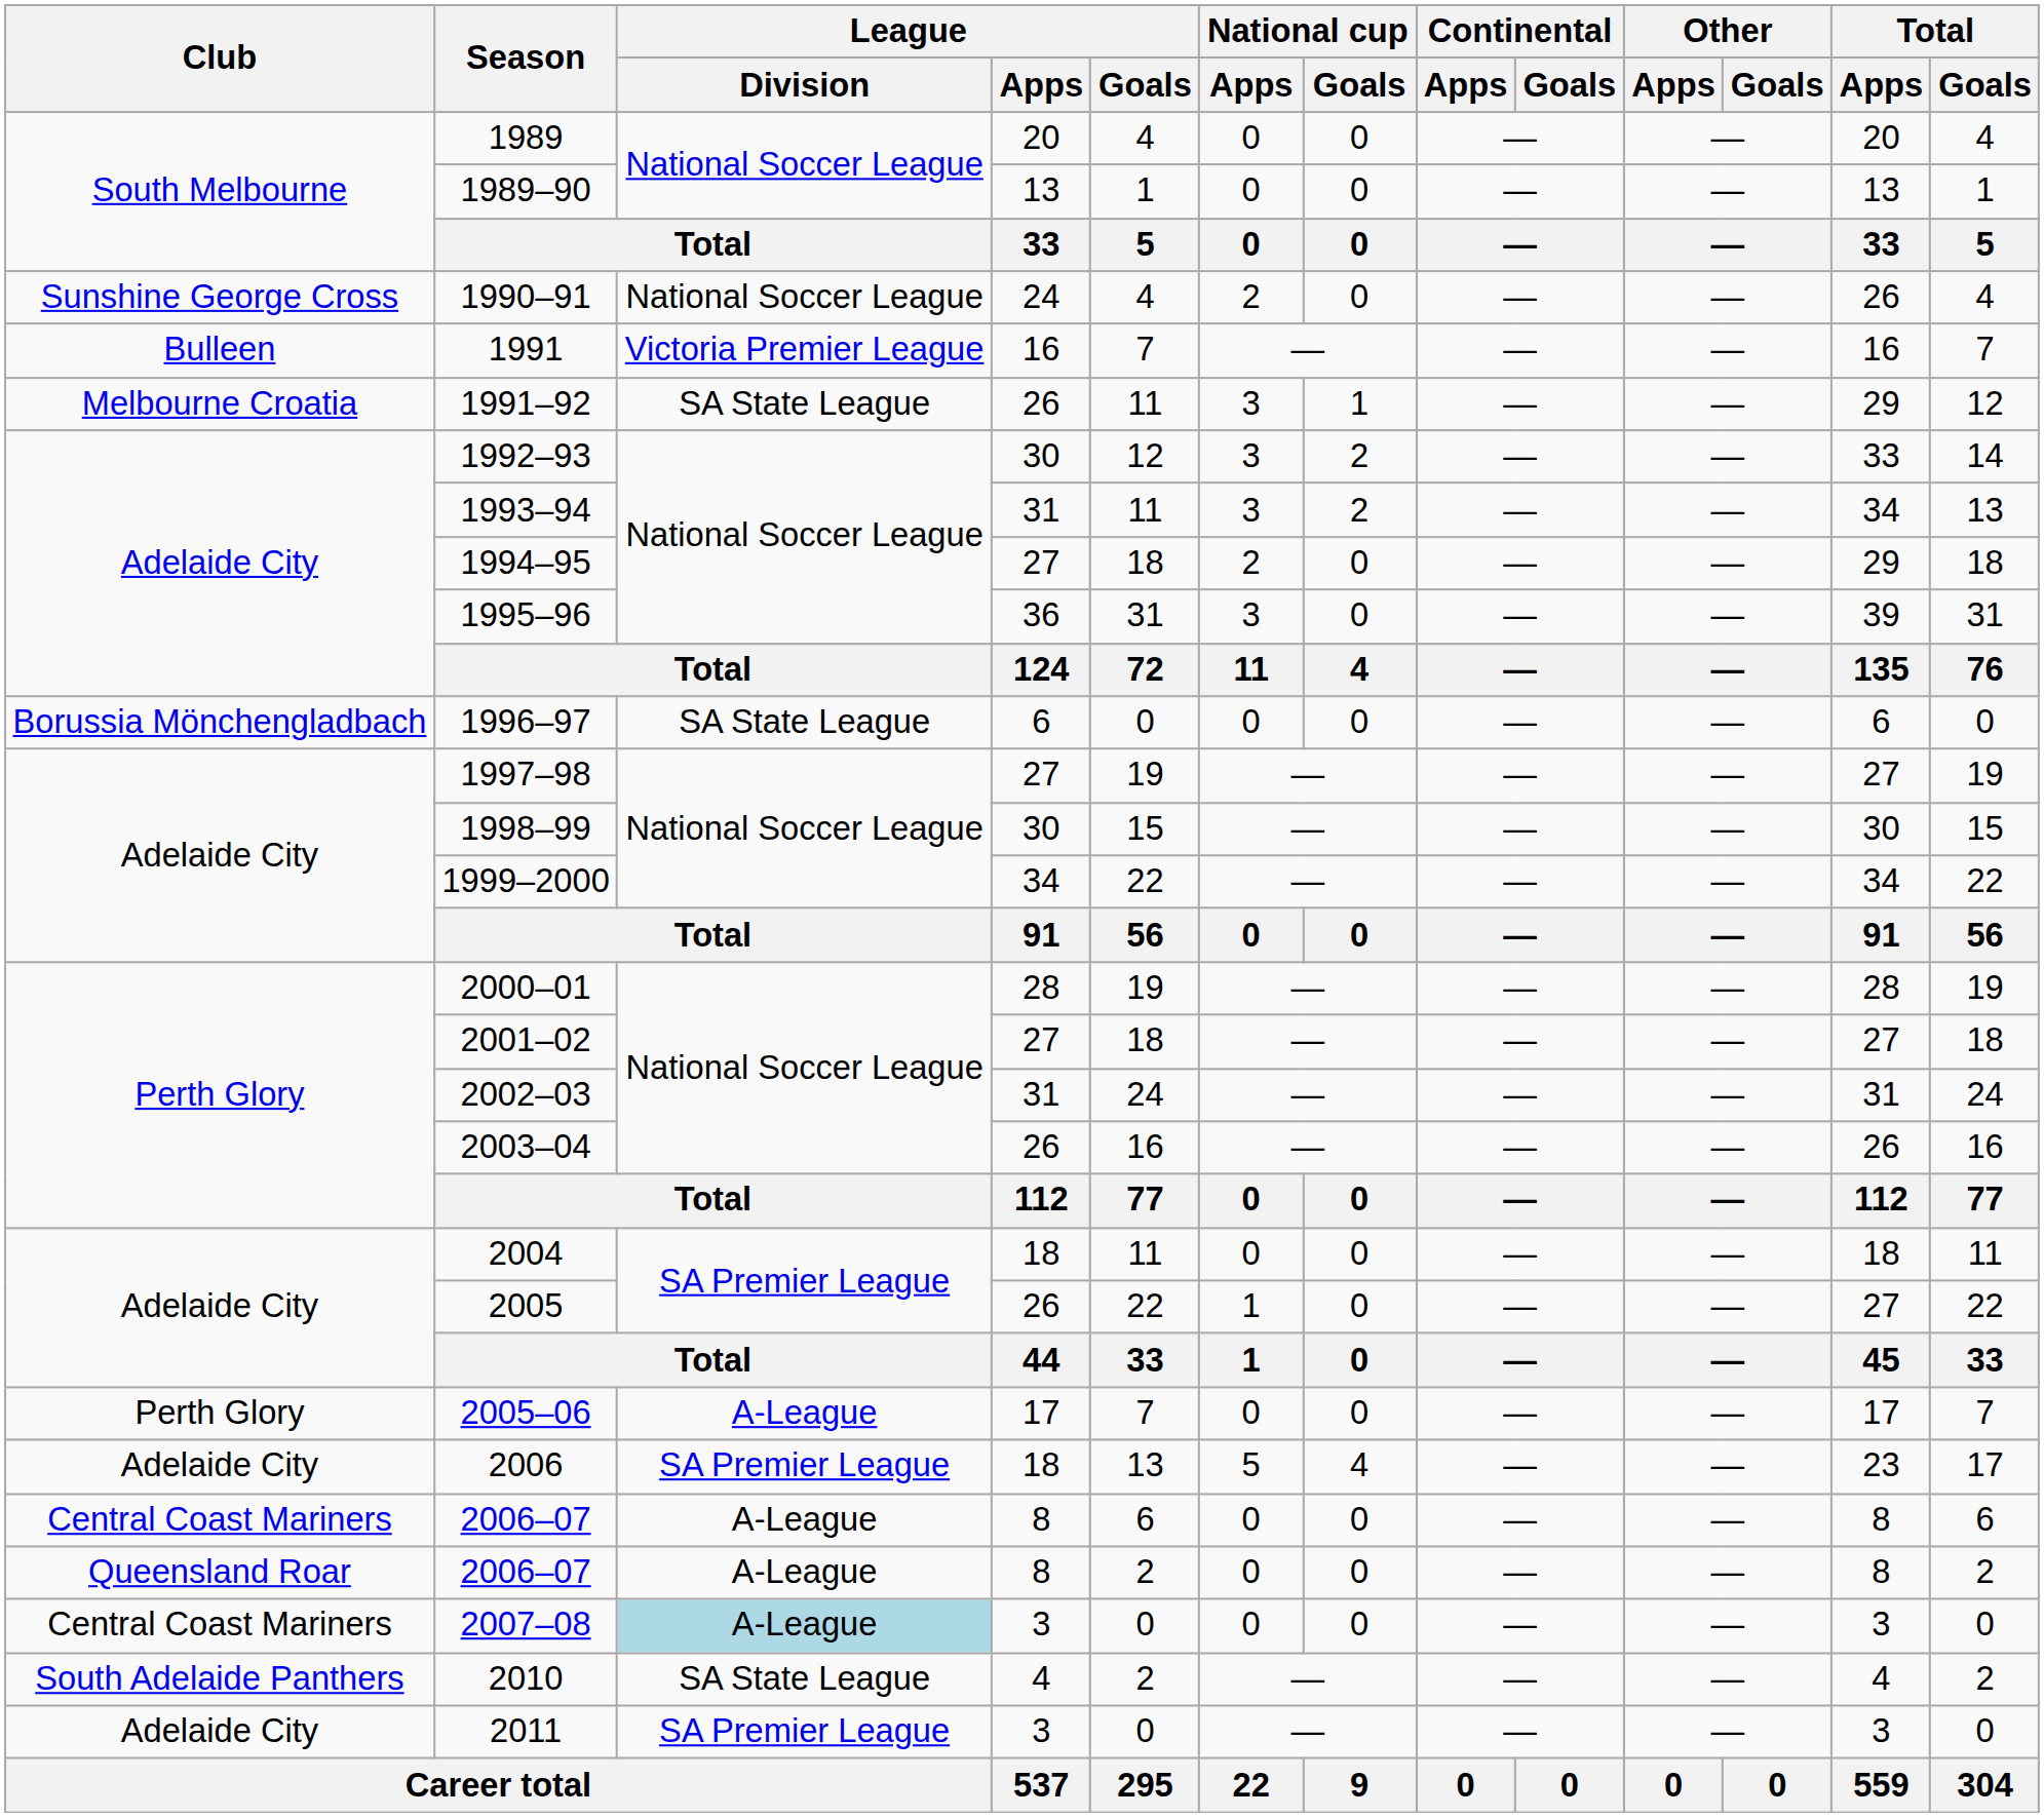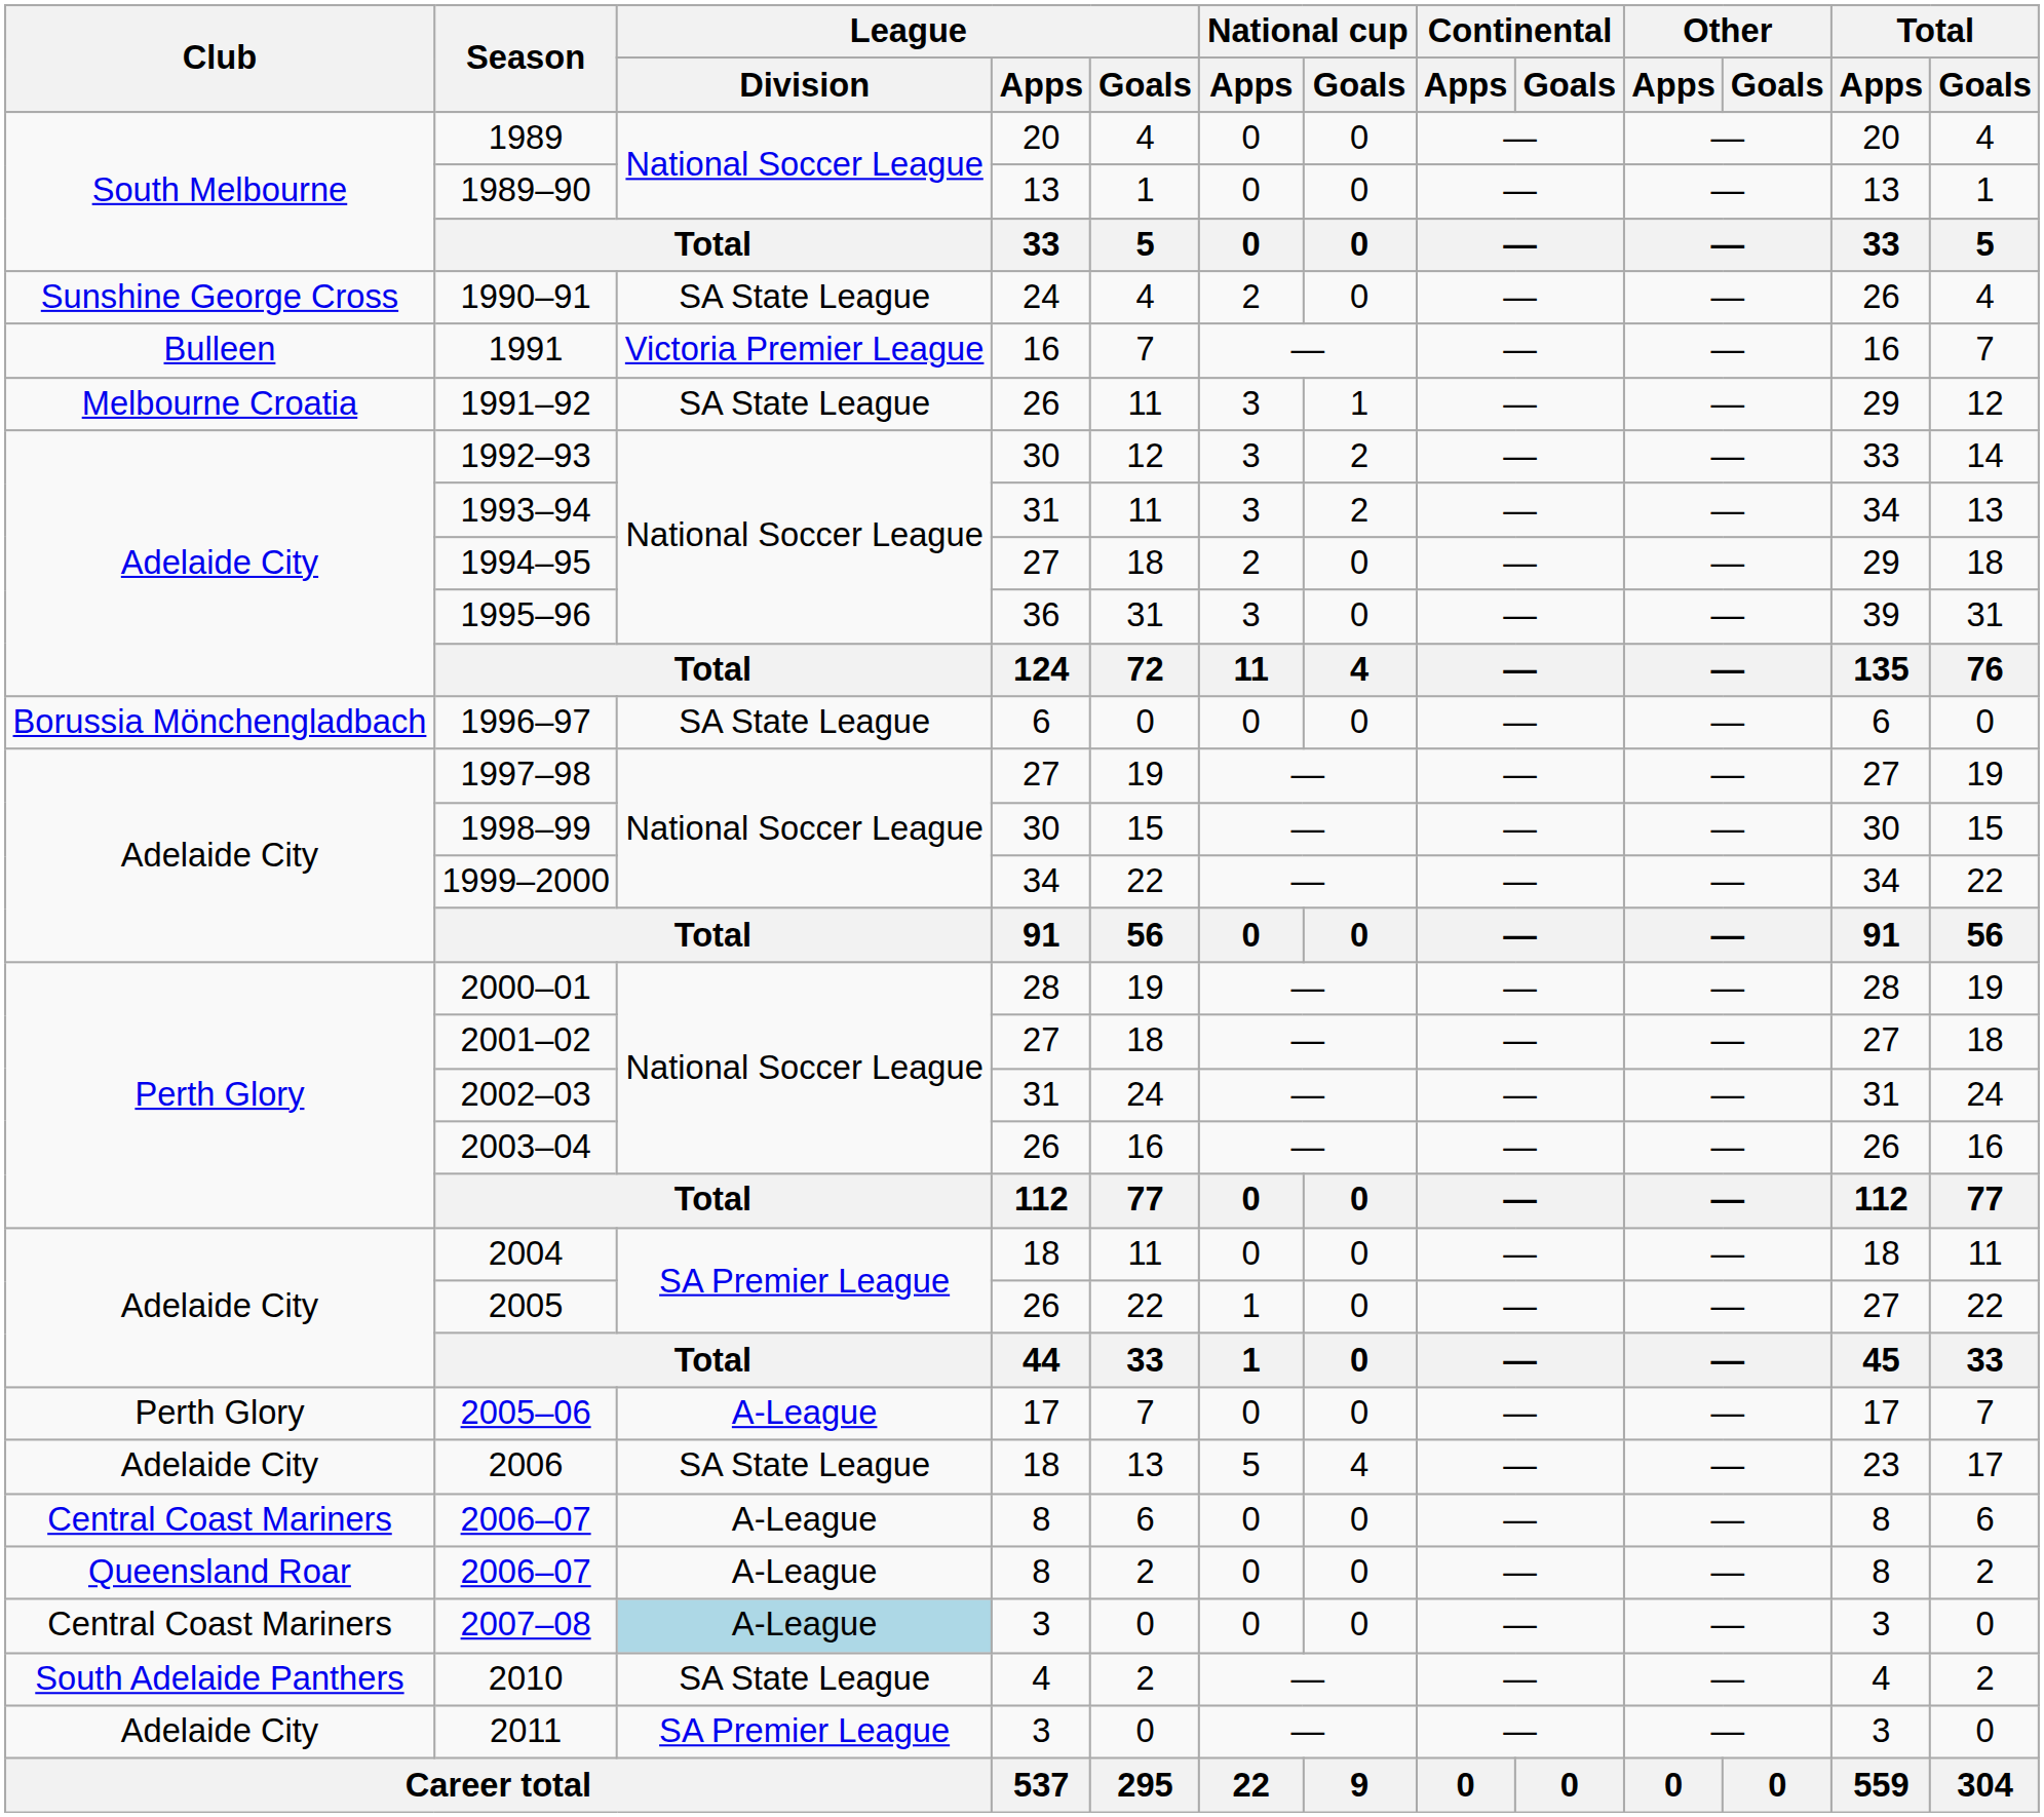1990–91 | League / Division: National Soccer League -> SA State League
2006 | League / Division: SA Premier League -> SA State League
